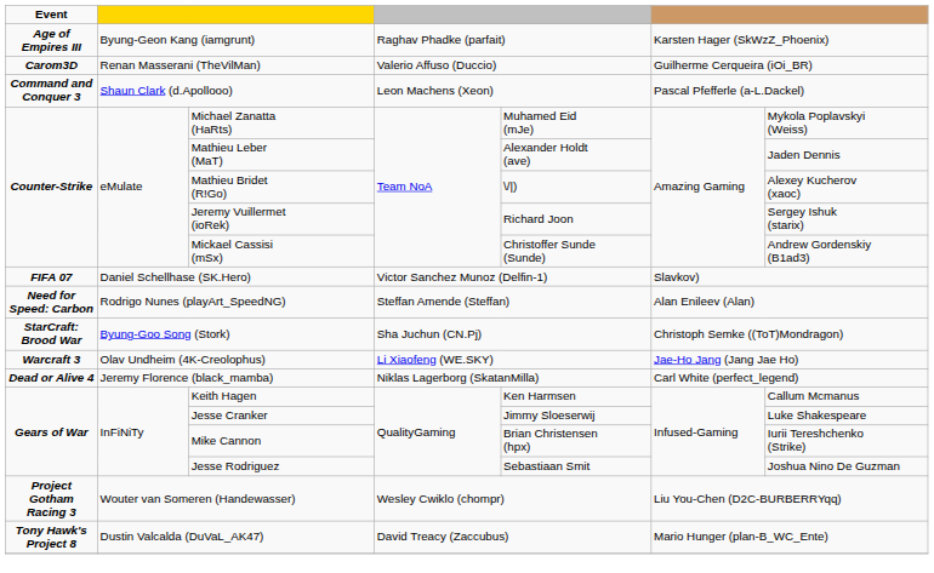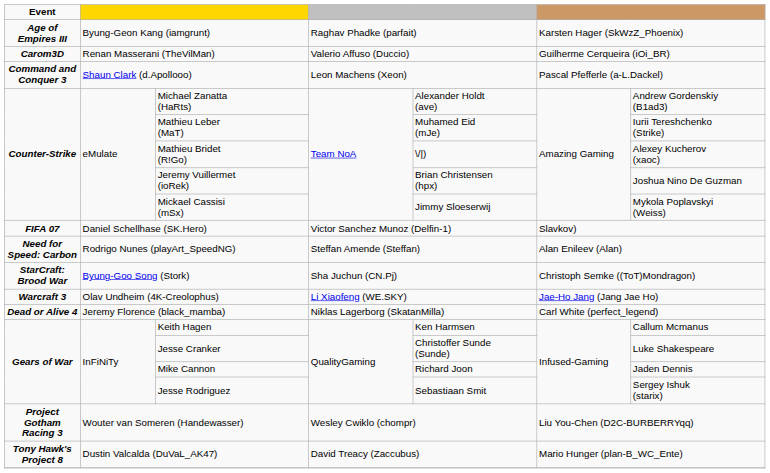Michael Zanatta (HaRts) | column 5: Muhamed Eid (mJe) -> Alexander Holdt (ave)
Michael Zanatta (HaRts) | column 7: Mykola Poplavskyi (Weiss) -> Andrew Gordenskiy (B1ad3)
Mathieu Leber (MaT) | column 5: Alexander Holdt (ave) -> Muhamed Eid (mJe)
Mathieu Leber (MaT) | column 7: Jaden Dennis -> Iurii Tereshchenko (Strike)
Jeremy Vuillermet (ioRek) | column 5: Richard Joon -> Brian Christensen (hpx)
Jeremy Vuillermet (ioRek) | column 7: Sergey Ishuk (starix) -> Joshua Nino De Guzman
Mickael Cassisi (mSx) | column 5: Christoffer Sunde (Sunde) -> Jimmy Sloeserwij
Mickael Cassisi (mSx) | column 7: Andrew Gordenskiy (B1ad3) -> Mykola Poplavskyi (Weiss)
Jesse Cranker | column 5: Jimmy Sloeserwij -> Christoffer Sunde (Sunde)
Mike Cannon | column 5: Brian Christensen (hpx) -> Richard Joon
Mike Cannon | column 7: Iurii Tereshchenko (Strike) -> Jaden Dennis
Jesse Rodriguez | column 7: Joshua Nino De Guzman -> Sergey Ishuk (starix)
